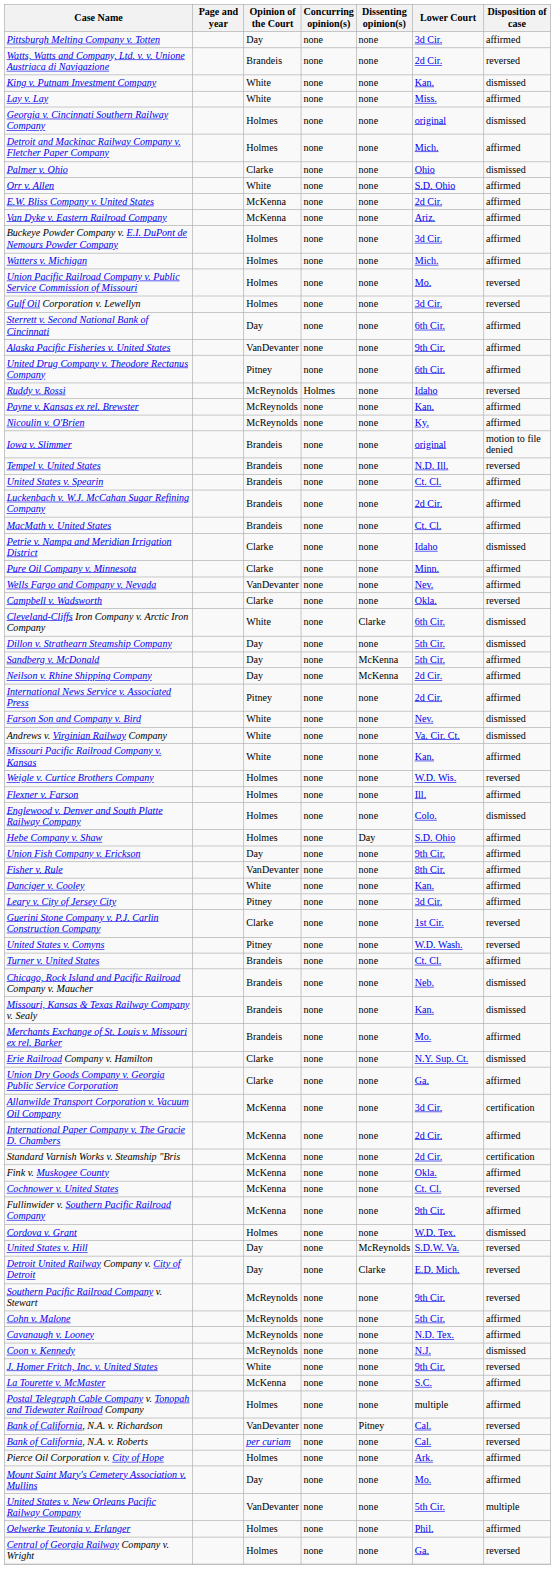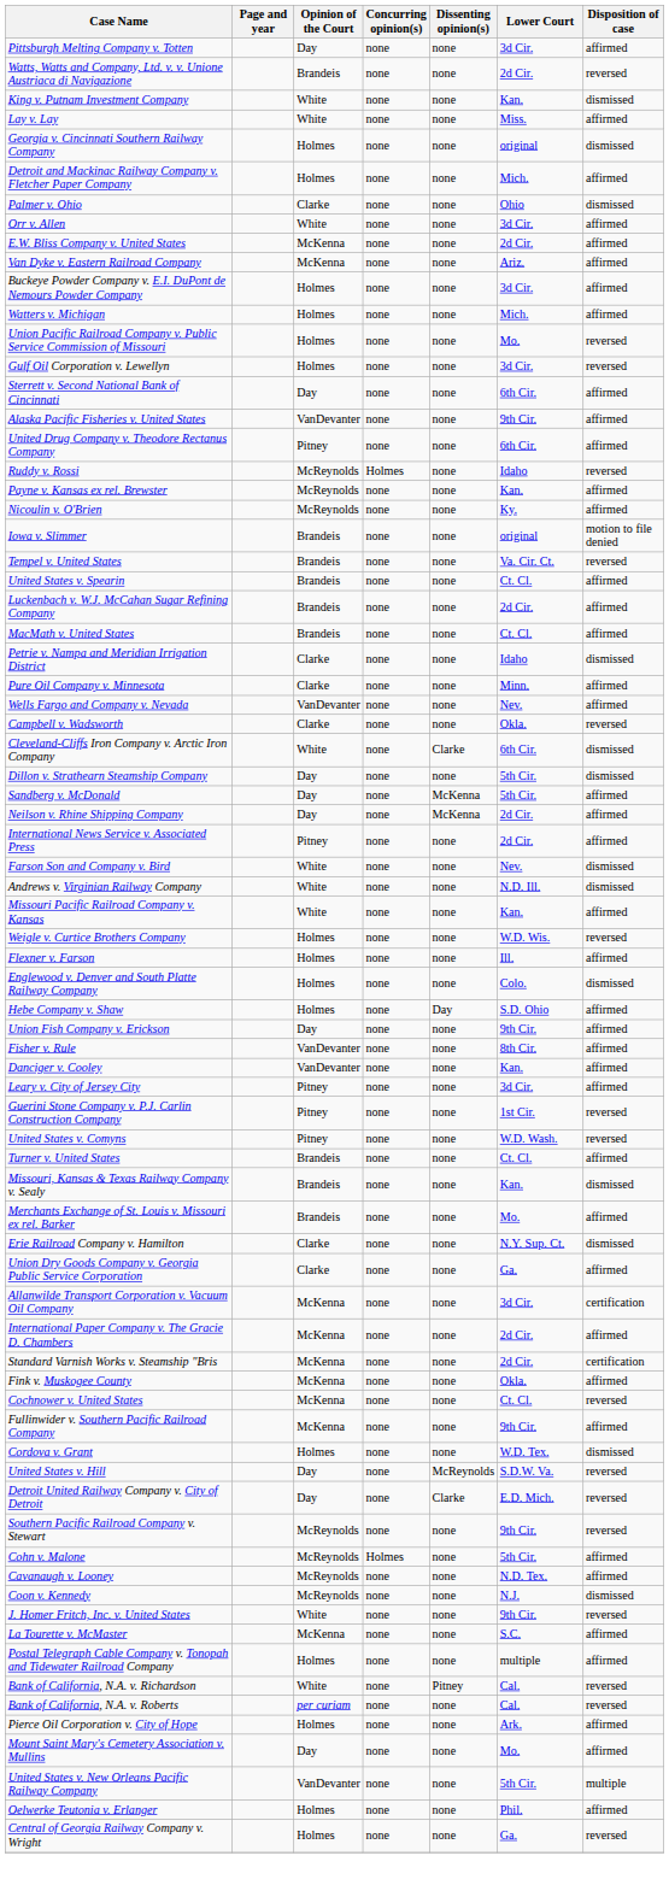Orr v. Allen | Lower Court: S.D. Ohio -> 3d Cir.
Tempel v. United States | Lower Court: N.D. Ill. -> Va. Cir. Ct.
Andrews v. Virginian Railway Company | Lower Court: Va. Cir. Ct. -> N.D. Ill.
Danciger v. Cooley | Opinion of the Court: White -> VanDevanter
Guerini Stone Company v. P.J. Carlin Construction Company | Opinion of the Court: Clarke -> Pitney
- row: Chicago, Rock Island and Pacific Railroad Company v. Maucher | Brandeis | none | none | Neb. | dismissed
Cohn v. Malone | Concurring opinion(s): none -> Holmes
Bank of California, N.A. v. Richardson | Opinion of the Court: VanDevanter -> White
